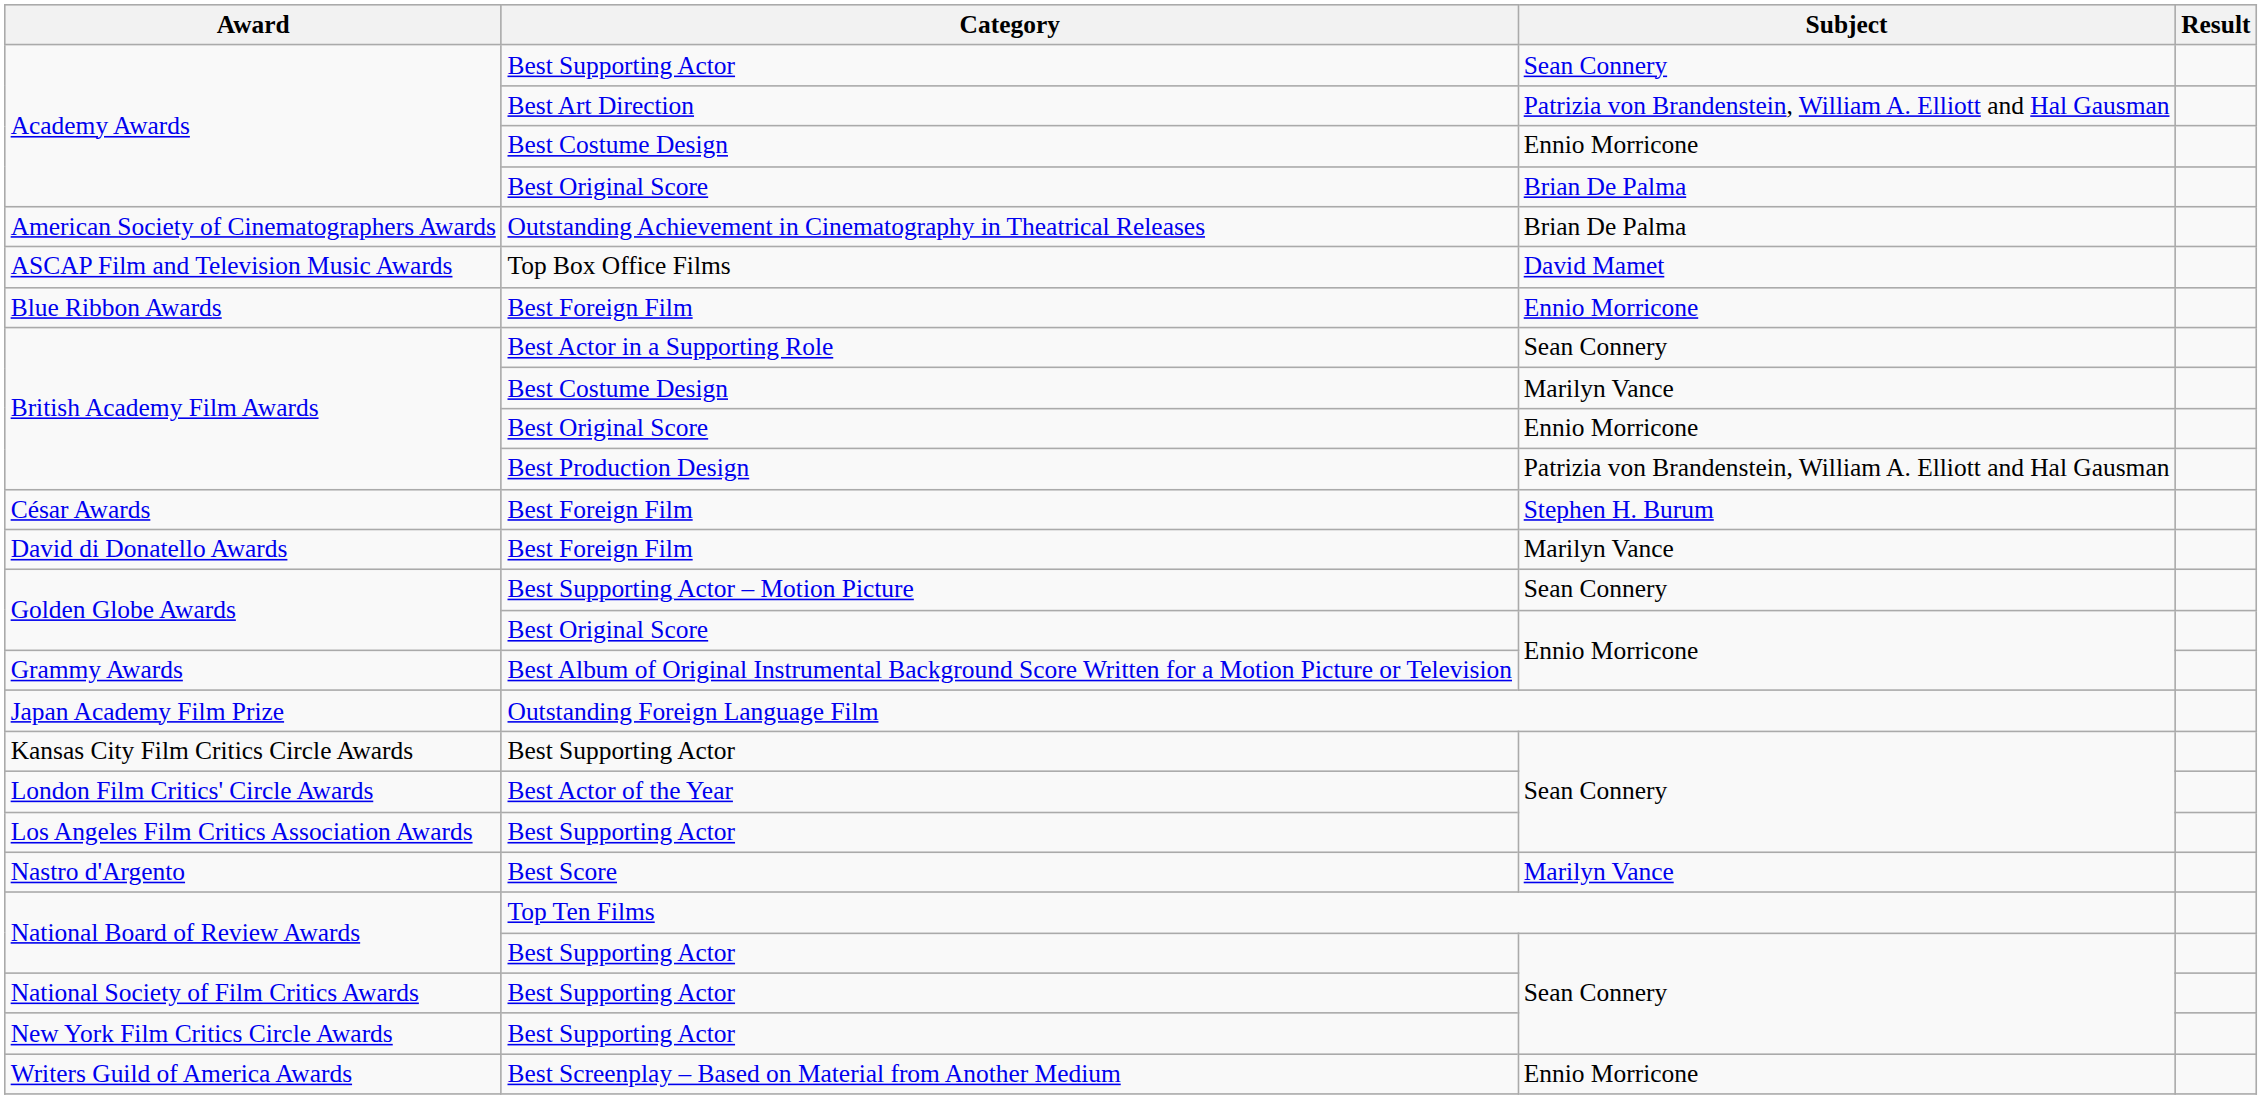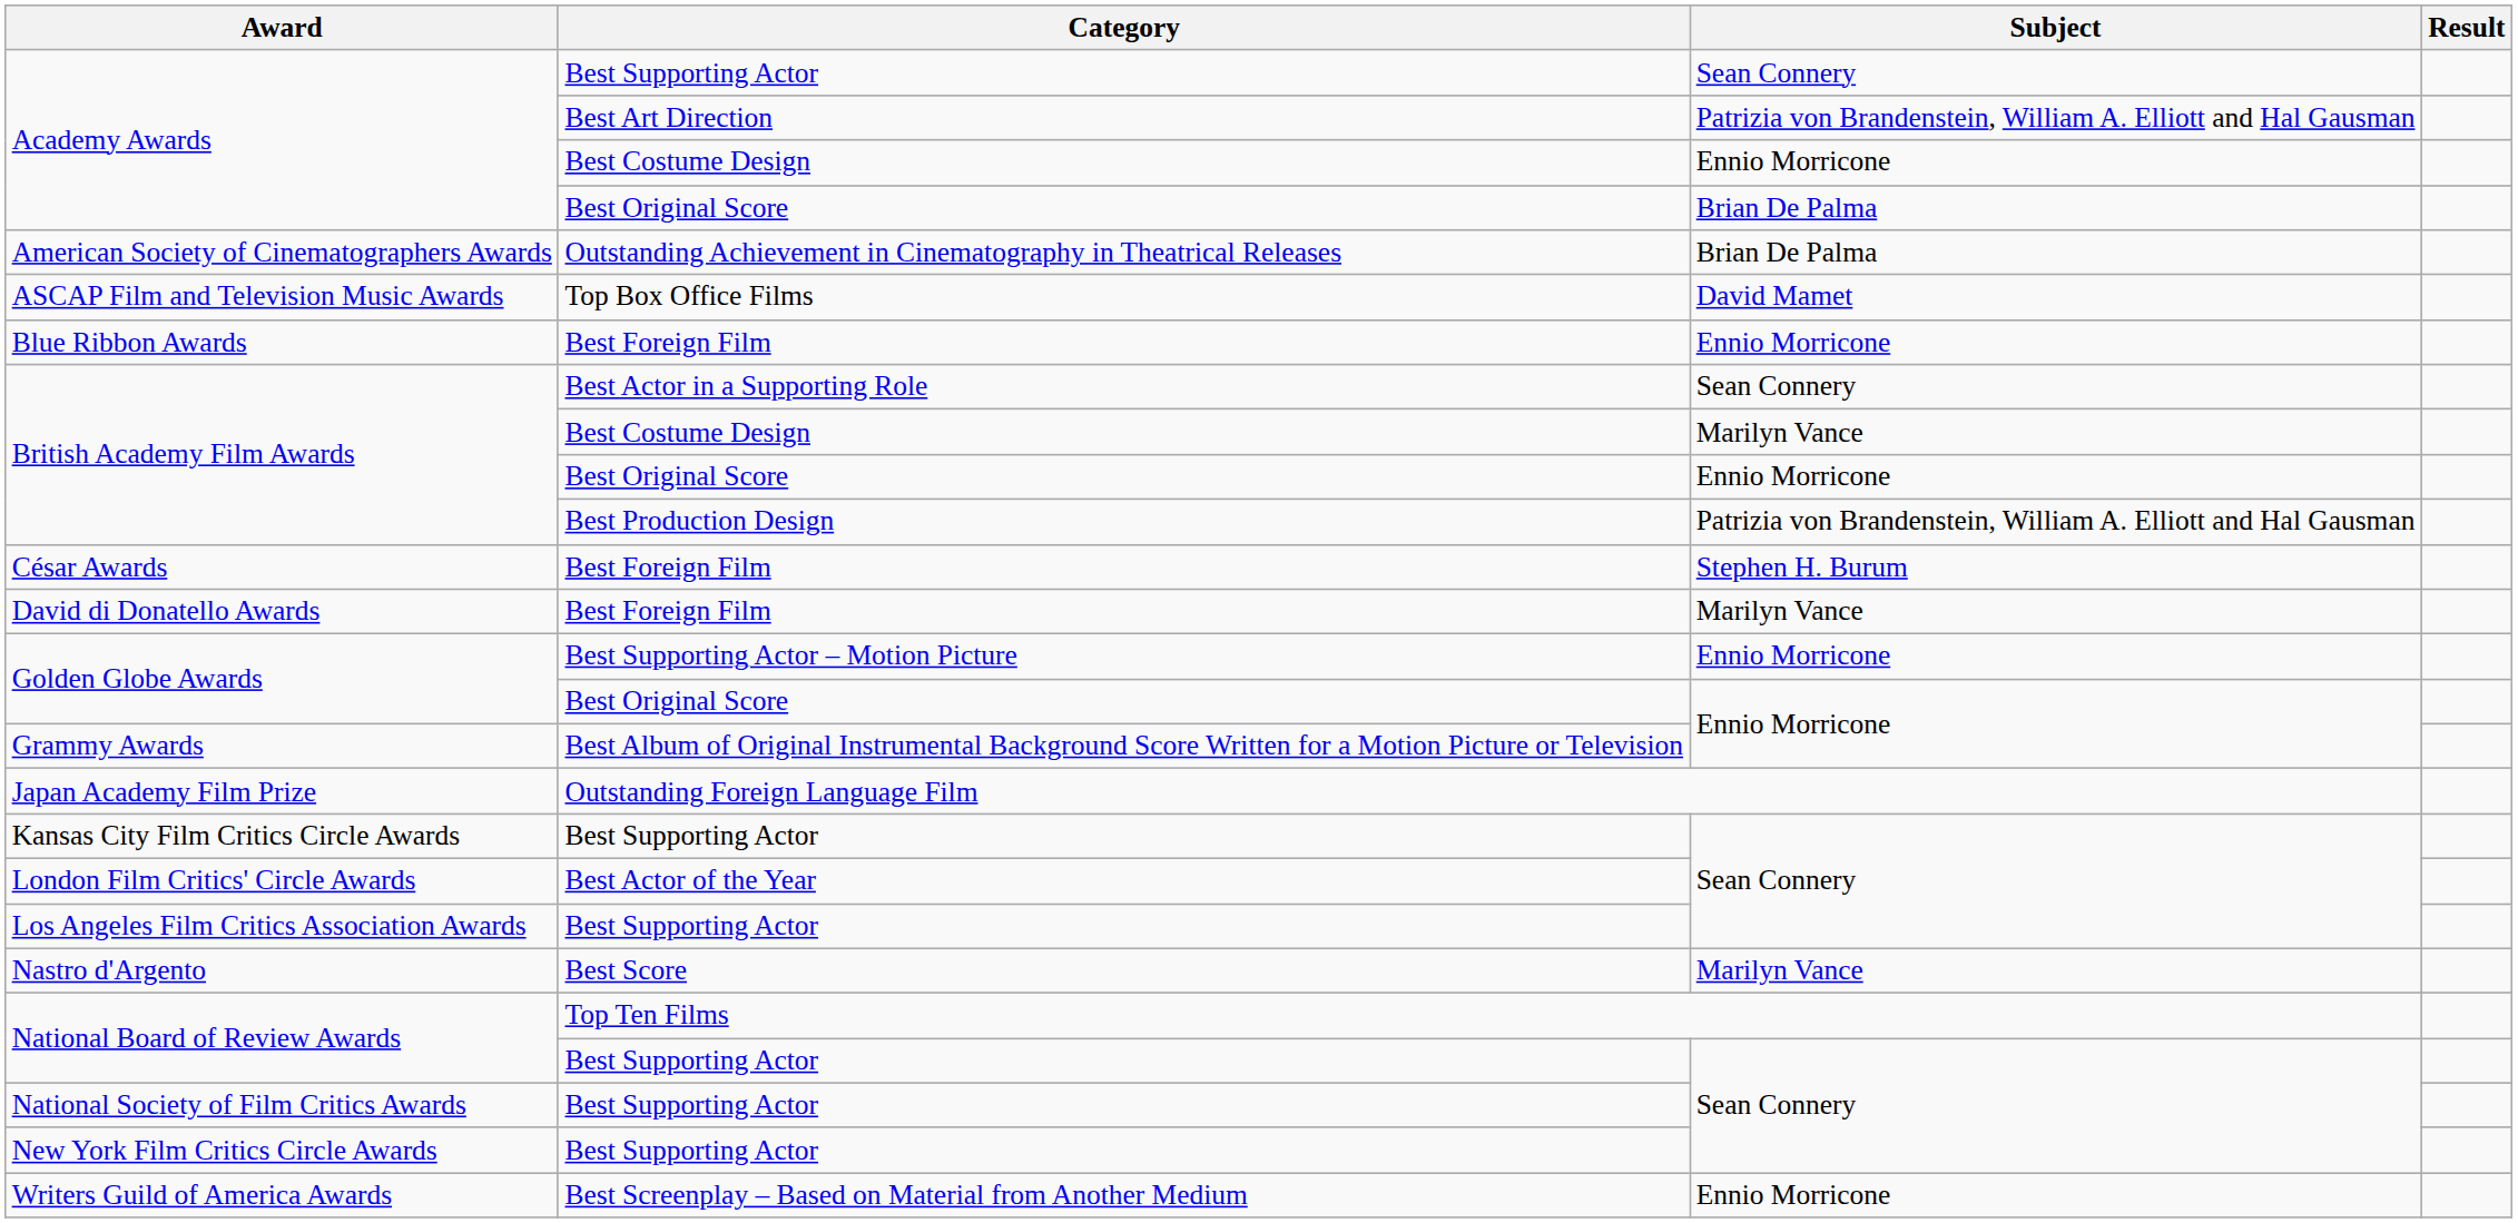Golden Globe Awards / Best Supporting Actor – Motion Picture | Subject: Sean Connery -> Ennio Morricone
